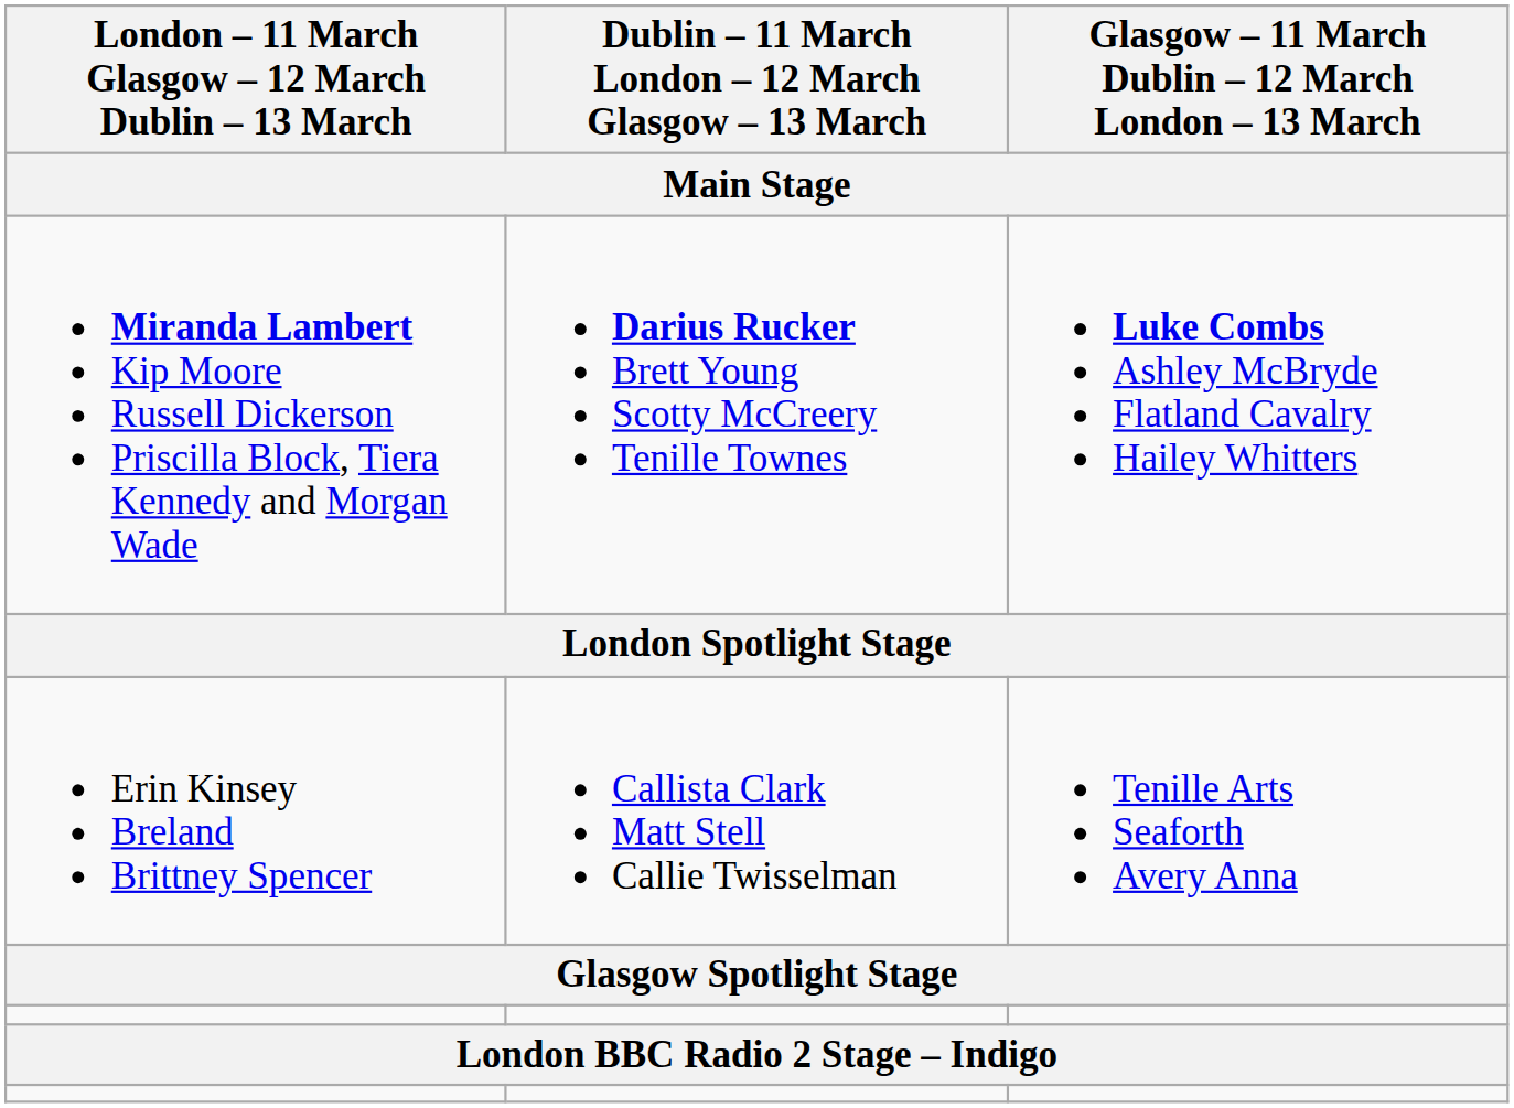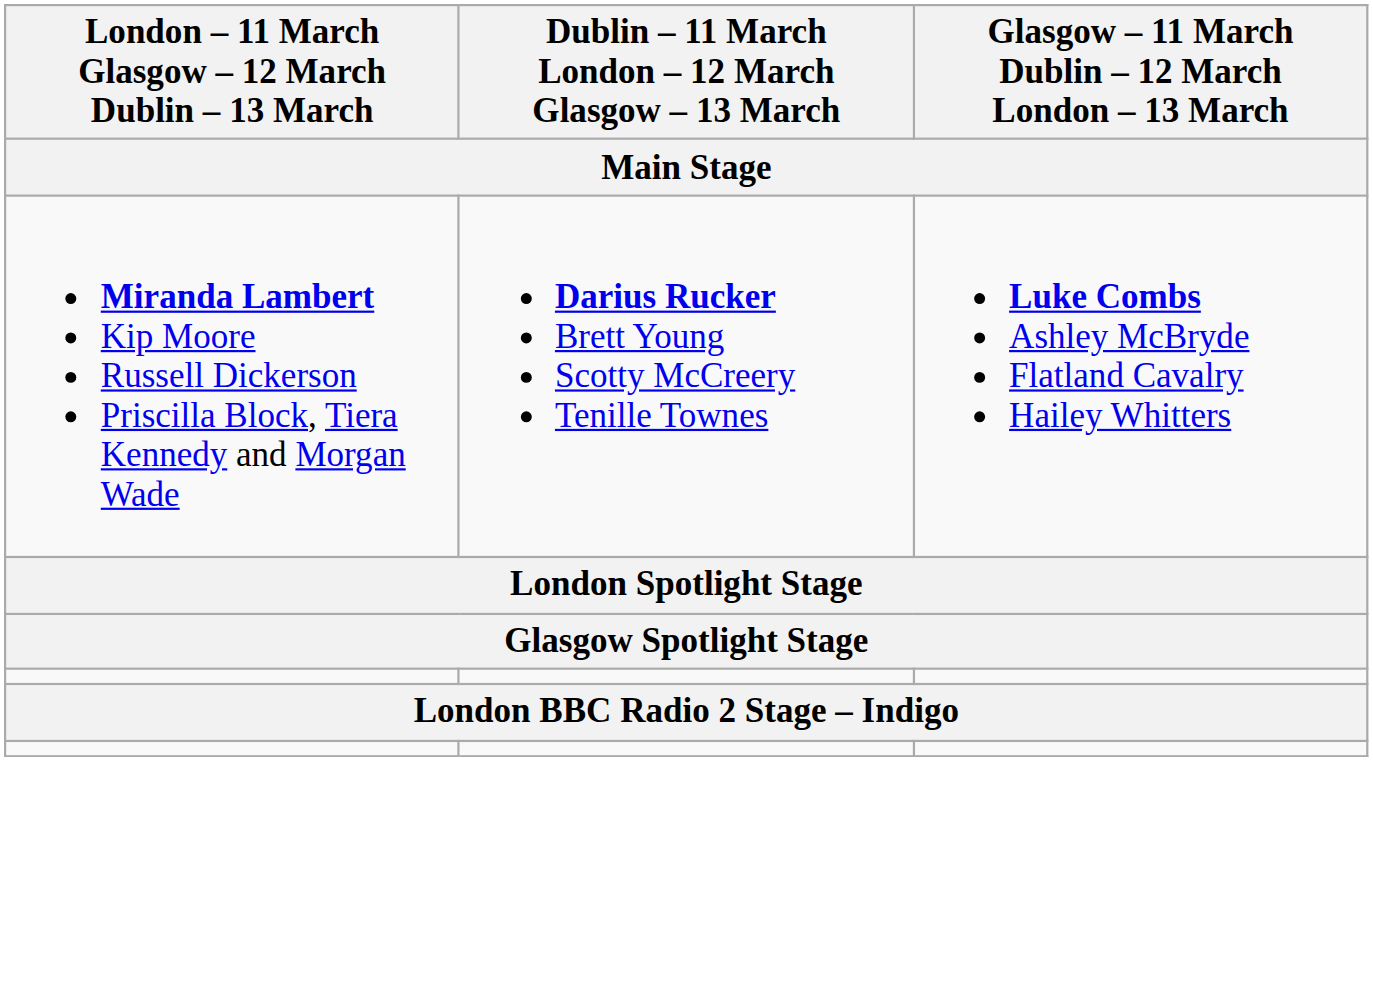- row: Erin Kinsey Breland Brittney Spencer | Callista Clark Matt Stell Callie Twisselman | Tenille Arts Seaforth Avery Anna
